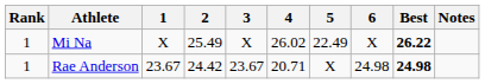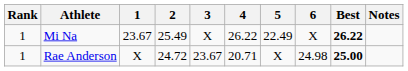Mi Na | 1: X -> 23.67
Mi Na | 4: 26.02 -> 26.22
Rae Anderson | 1: 23.67 -> X
Rae Anderson | 2: 24.42 -> 24.72
Rae Anderson | Best: 24.98 -> 25.00
